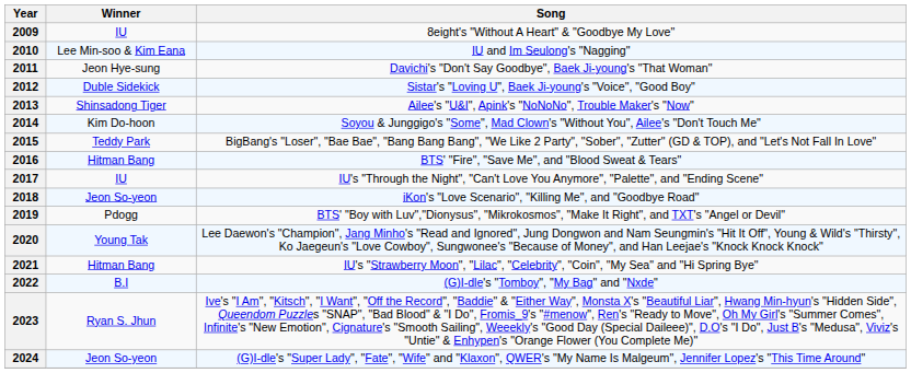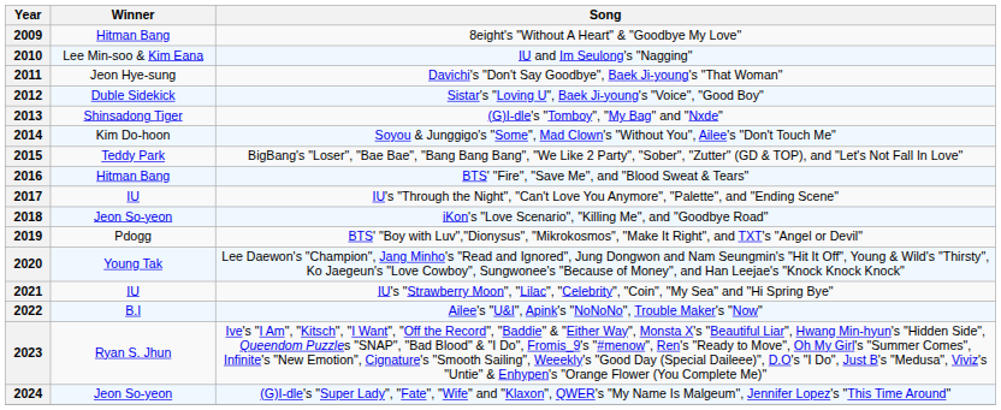2009 | Winner: IU -> Hitman Bang
2013 | Song: Ailee's "U&I", Apink's "NoNoNo", Trouble Maker's "Now" -> (G)I-dle's "Tomboy", "My Bag" and "Nxde"
2021 | Winner: Hitman Bang -> IU
2022 | Song: (G)I-dle's "Tomboy", "My Bag" and "Nxde" -> Ailee's "U&I", Apink's "NoNoNo", Trouble Maker's "Now"
